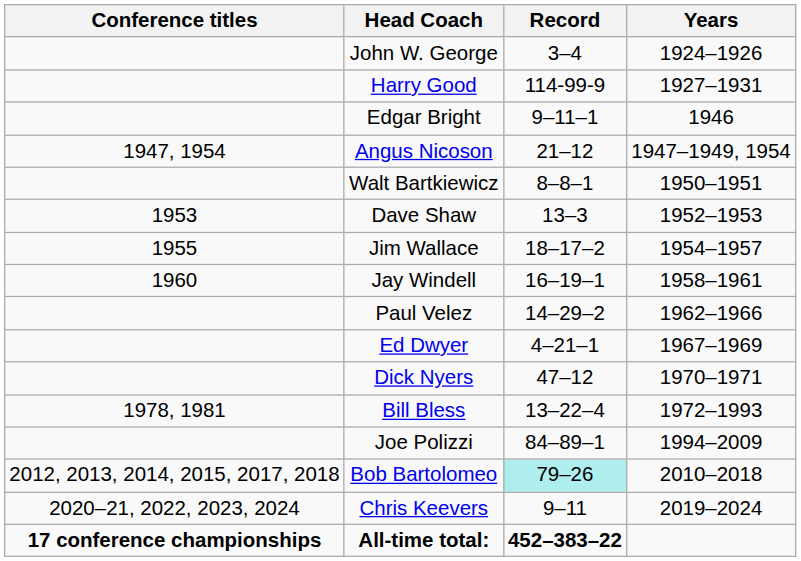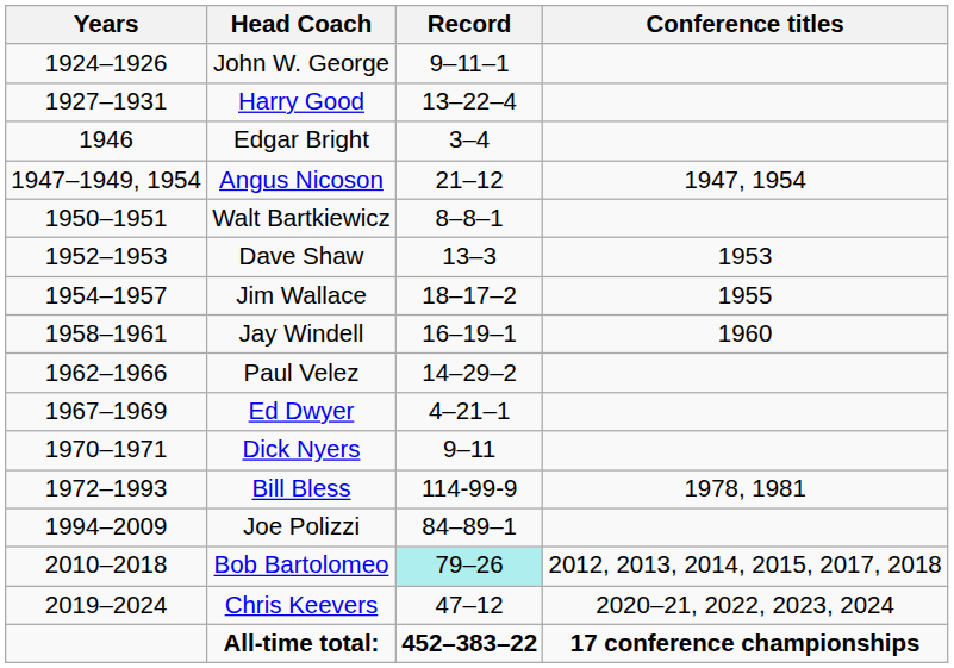columns swapped: Years <-> Conference titles
John W. George | Record: 3–4 -> 9–11–1
Harry Good | Record: 114-99-9 -> 13–22–4
Edgar Bright | Record: 9–11–1 -> 3–4
Dick Nyers | Record: 47–12 -> 9–11
Bill Bless | Record: 13–22–4 -> 114-99-9
Chris Keevers | Record: 9–11 -> 47–12
